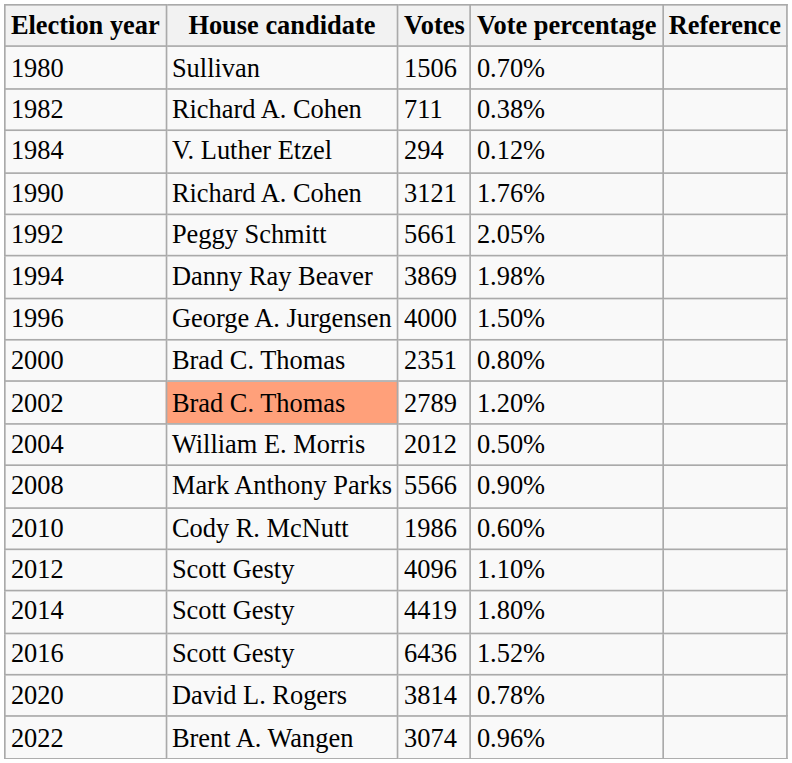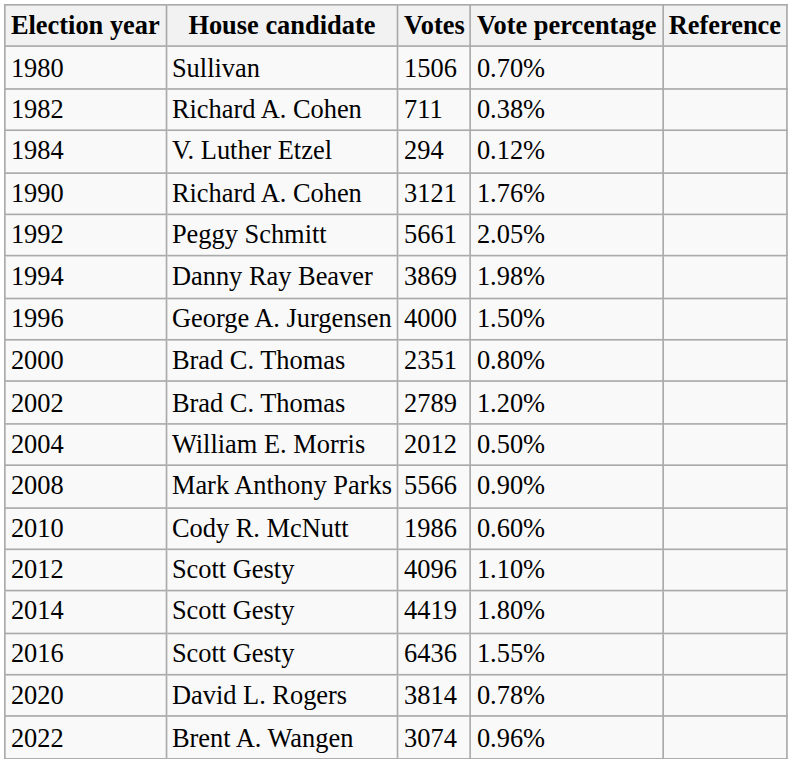2002 | House candidate: lightsalmon background -> no background
2016 | Vote percentage: 1.52% -> 1.55%
